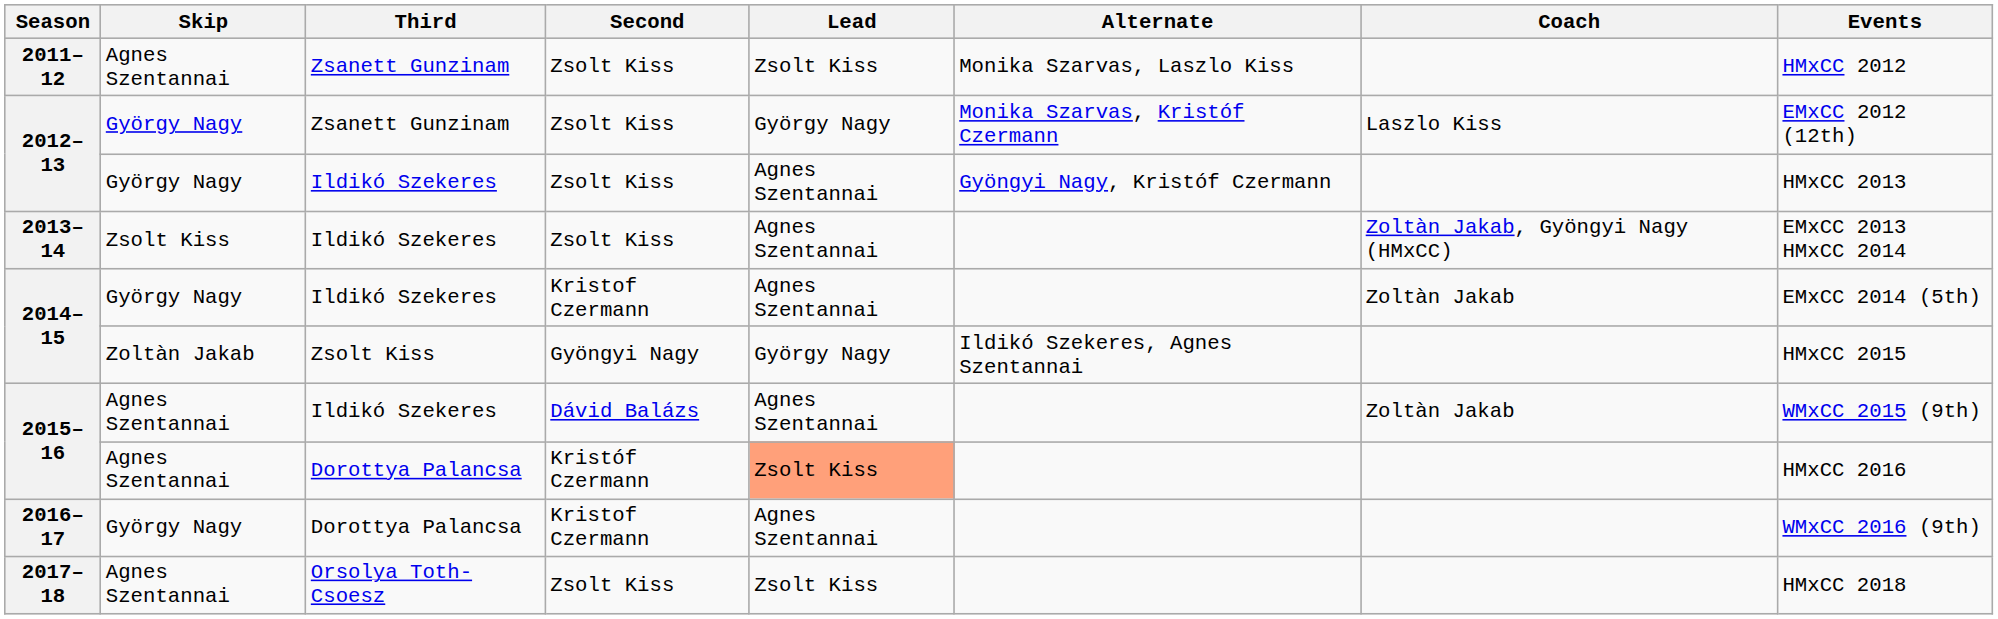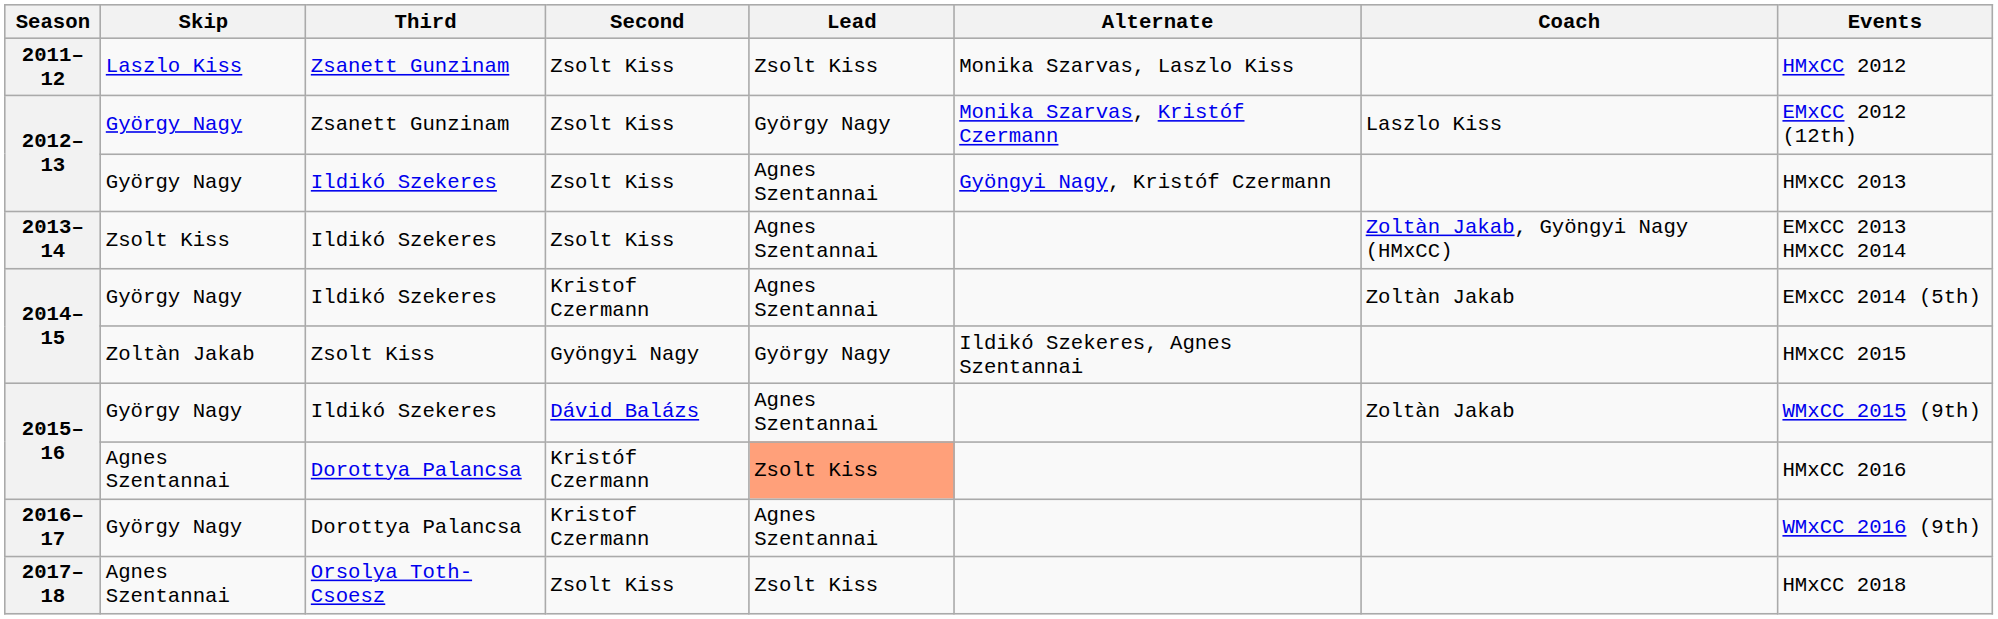2011–12 | Skip: Agnes Szentannai -> Laszlo Kiss
2015–16 / Ildikó Szekeres | Skip: Agnes Szentannai -> György Nagy
